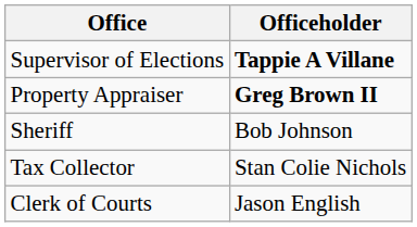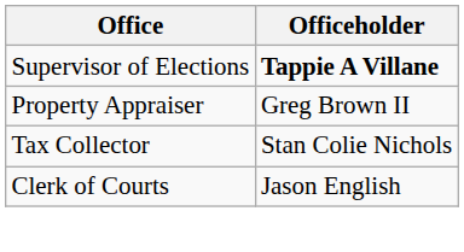Property Appraiser | Officeholder: bold -> normal
- row: Sheriff | Bob Johnson
